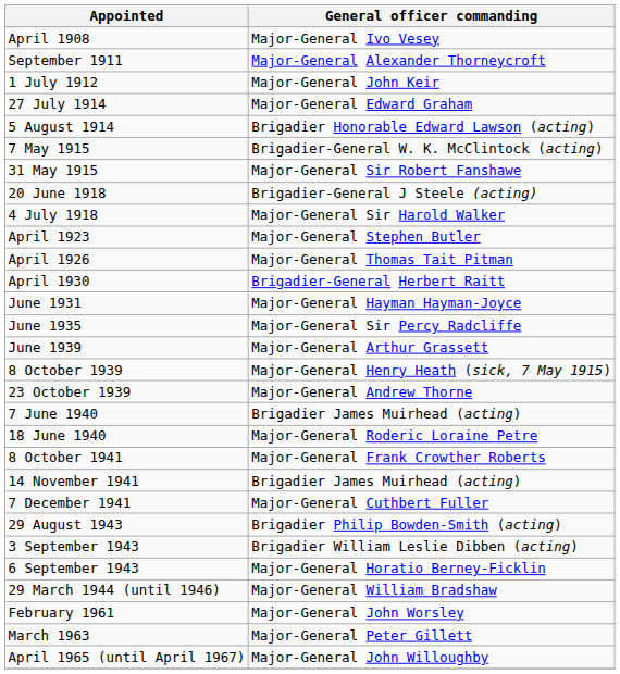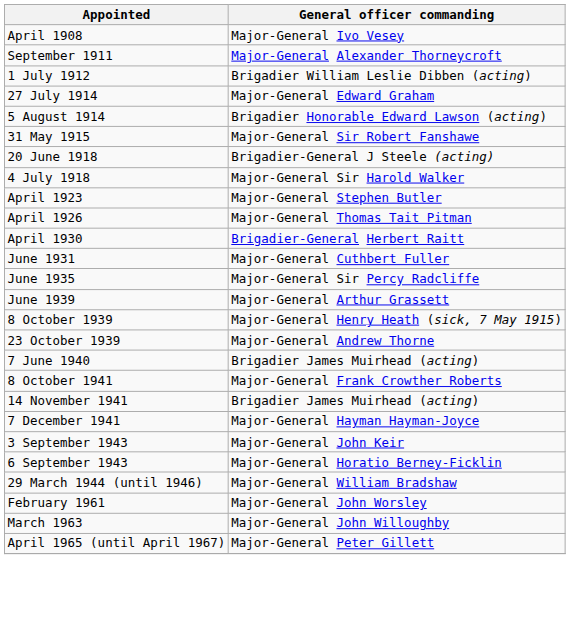1 July 1912 | General officer commanding: Major-General John Keir -> Brigadier William Leslie Dibben (acting)
- row: 7 May 1915 | Brigadier-General W. K. McClintock (acting)
June 1931 | General officer commanding: Major-General Hayman Hayman-Joyce -> Major-General Cuthbert Fuller
- row: 18 June 1940 | Major-General Roderic Loraine Petre
7 December 1941 | General officer commanding: Major-General Cuthbert Fuller -> Major-General Hayman Hayman-Joyce
- row: 29 August 1943 | Brigadier Philip Bowden-Smith (acting)
3 September 1943 | General officer commanding: Brigadier William Leslie Dibben (acting) -> Major-General John Keir
March 1963 | General officer commanding: Major-General Peter Gillett -> Major-General John Willoughby
April 1965 (until April 1967) | General officer commanding: Major-General John Willoughby -> Major-General Peter Gillett
